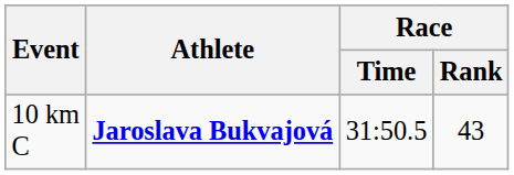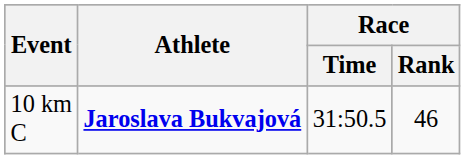10 km C | Race / Rank: 43 -> 46
